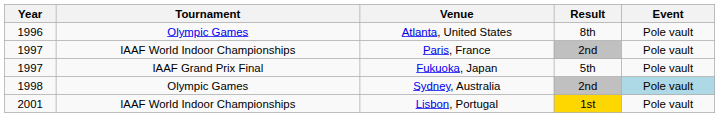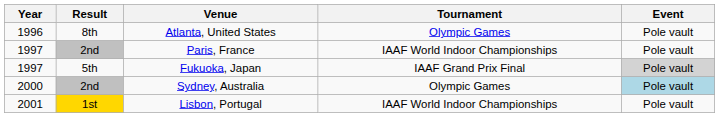columns swapped: Tournament <-> Result
Fukuoka, Japan | Event: no background -> lightgrey background
Sydney, Australia | Year: 1998 -> 2000
